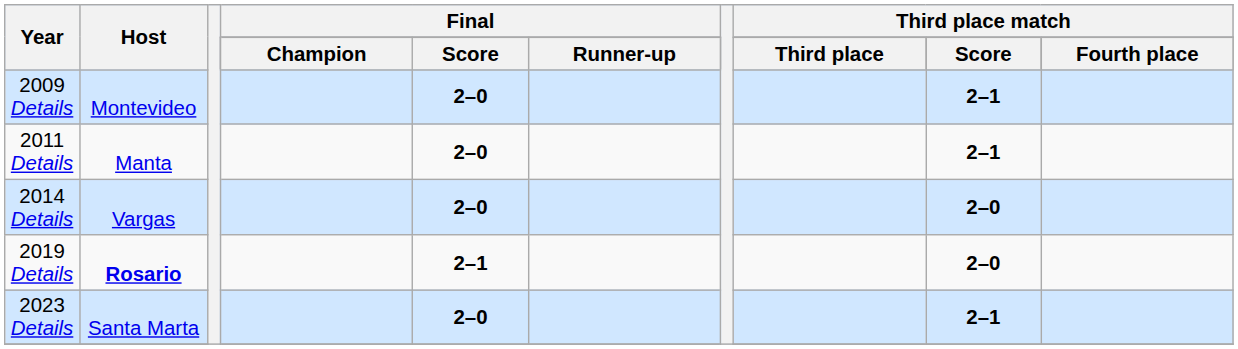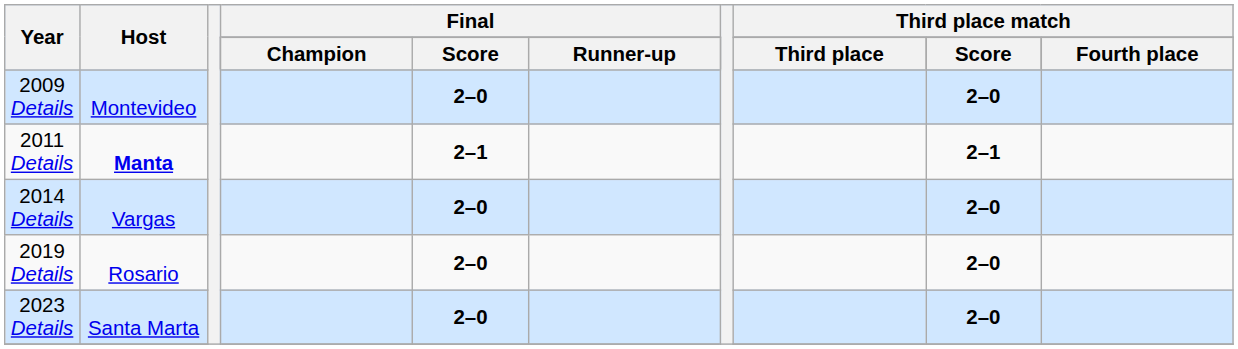2009 Details | Third place match / Score: 2–1 -> 2–0
2011 Details | Host: normal -> bold
2011 Details | Final / Score: 2–0 -> 2–1
2019 Details | Host: bold -> normal
2019 Details | Final / Score: 2–1 -> 2–0
2023 Details | Third place match / Score: 2–1 -> 2–0
